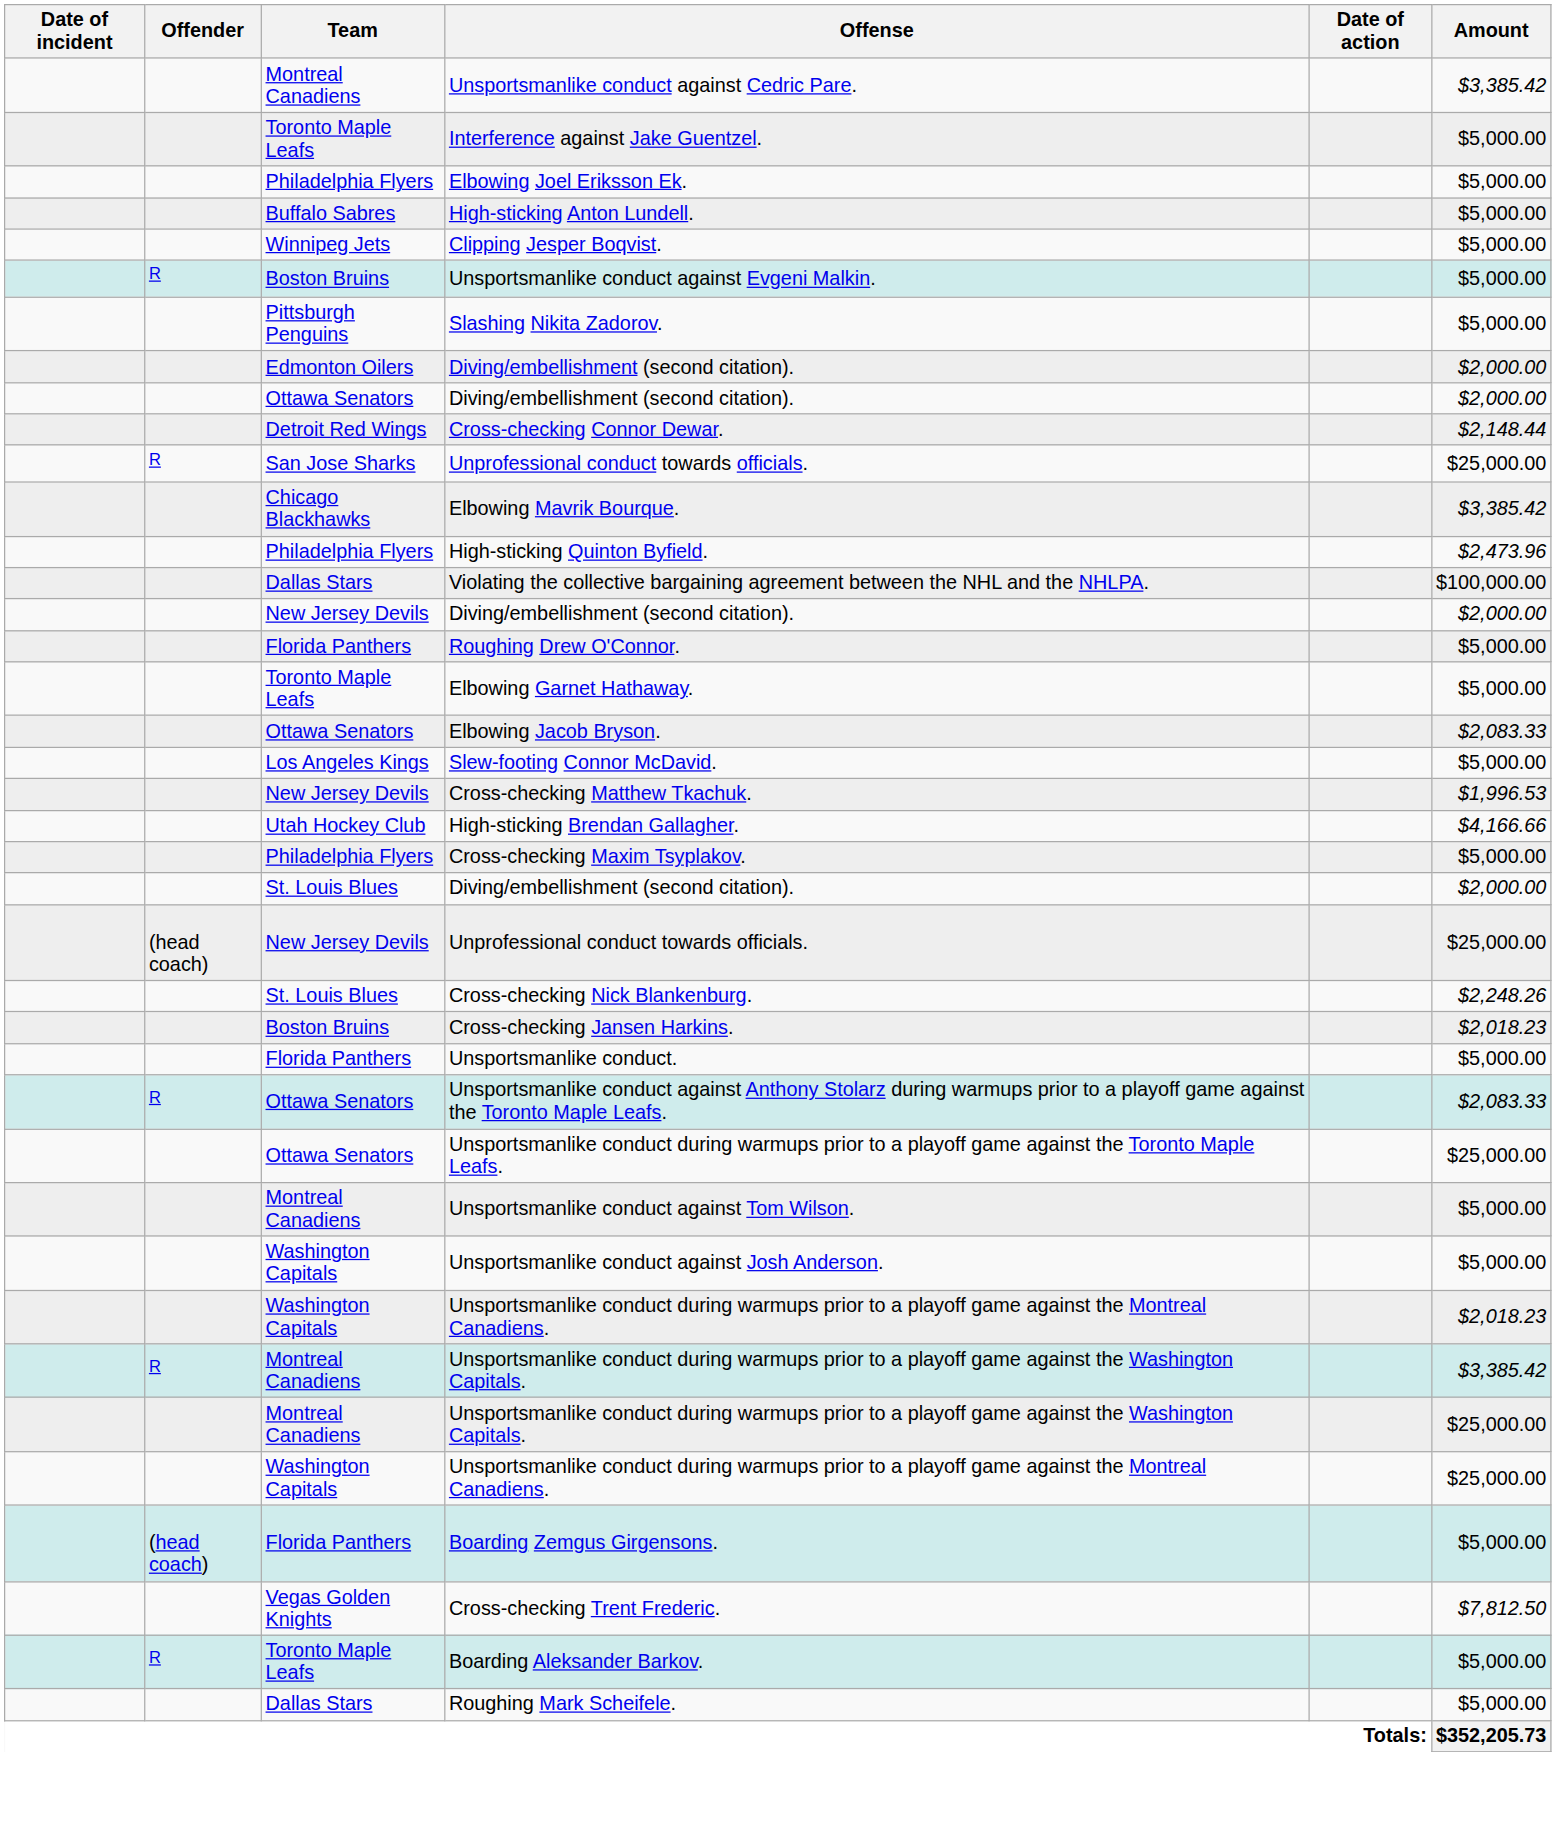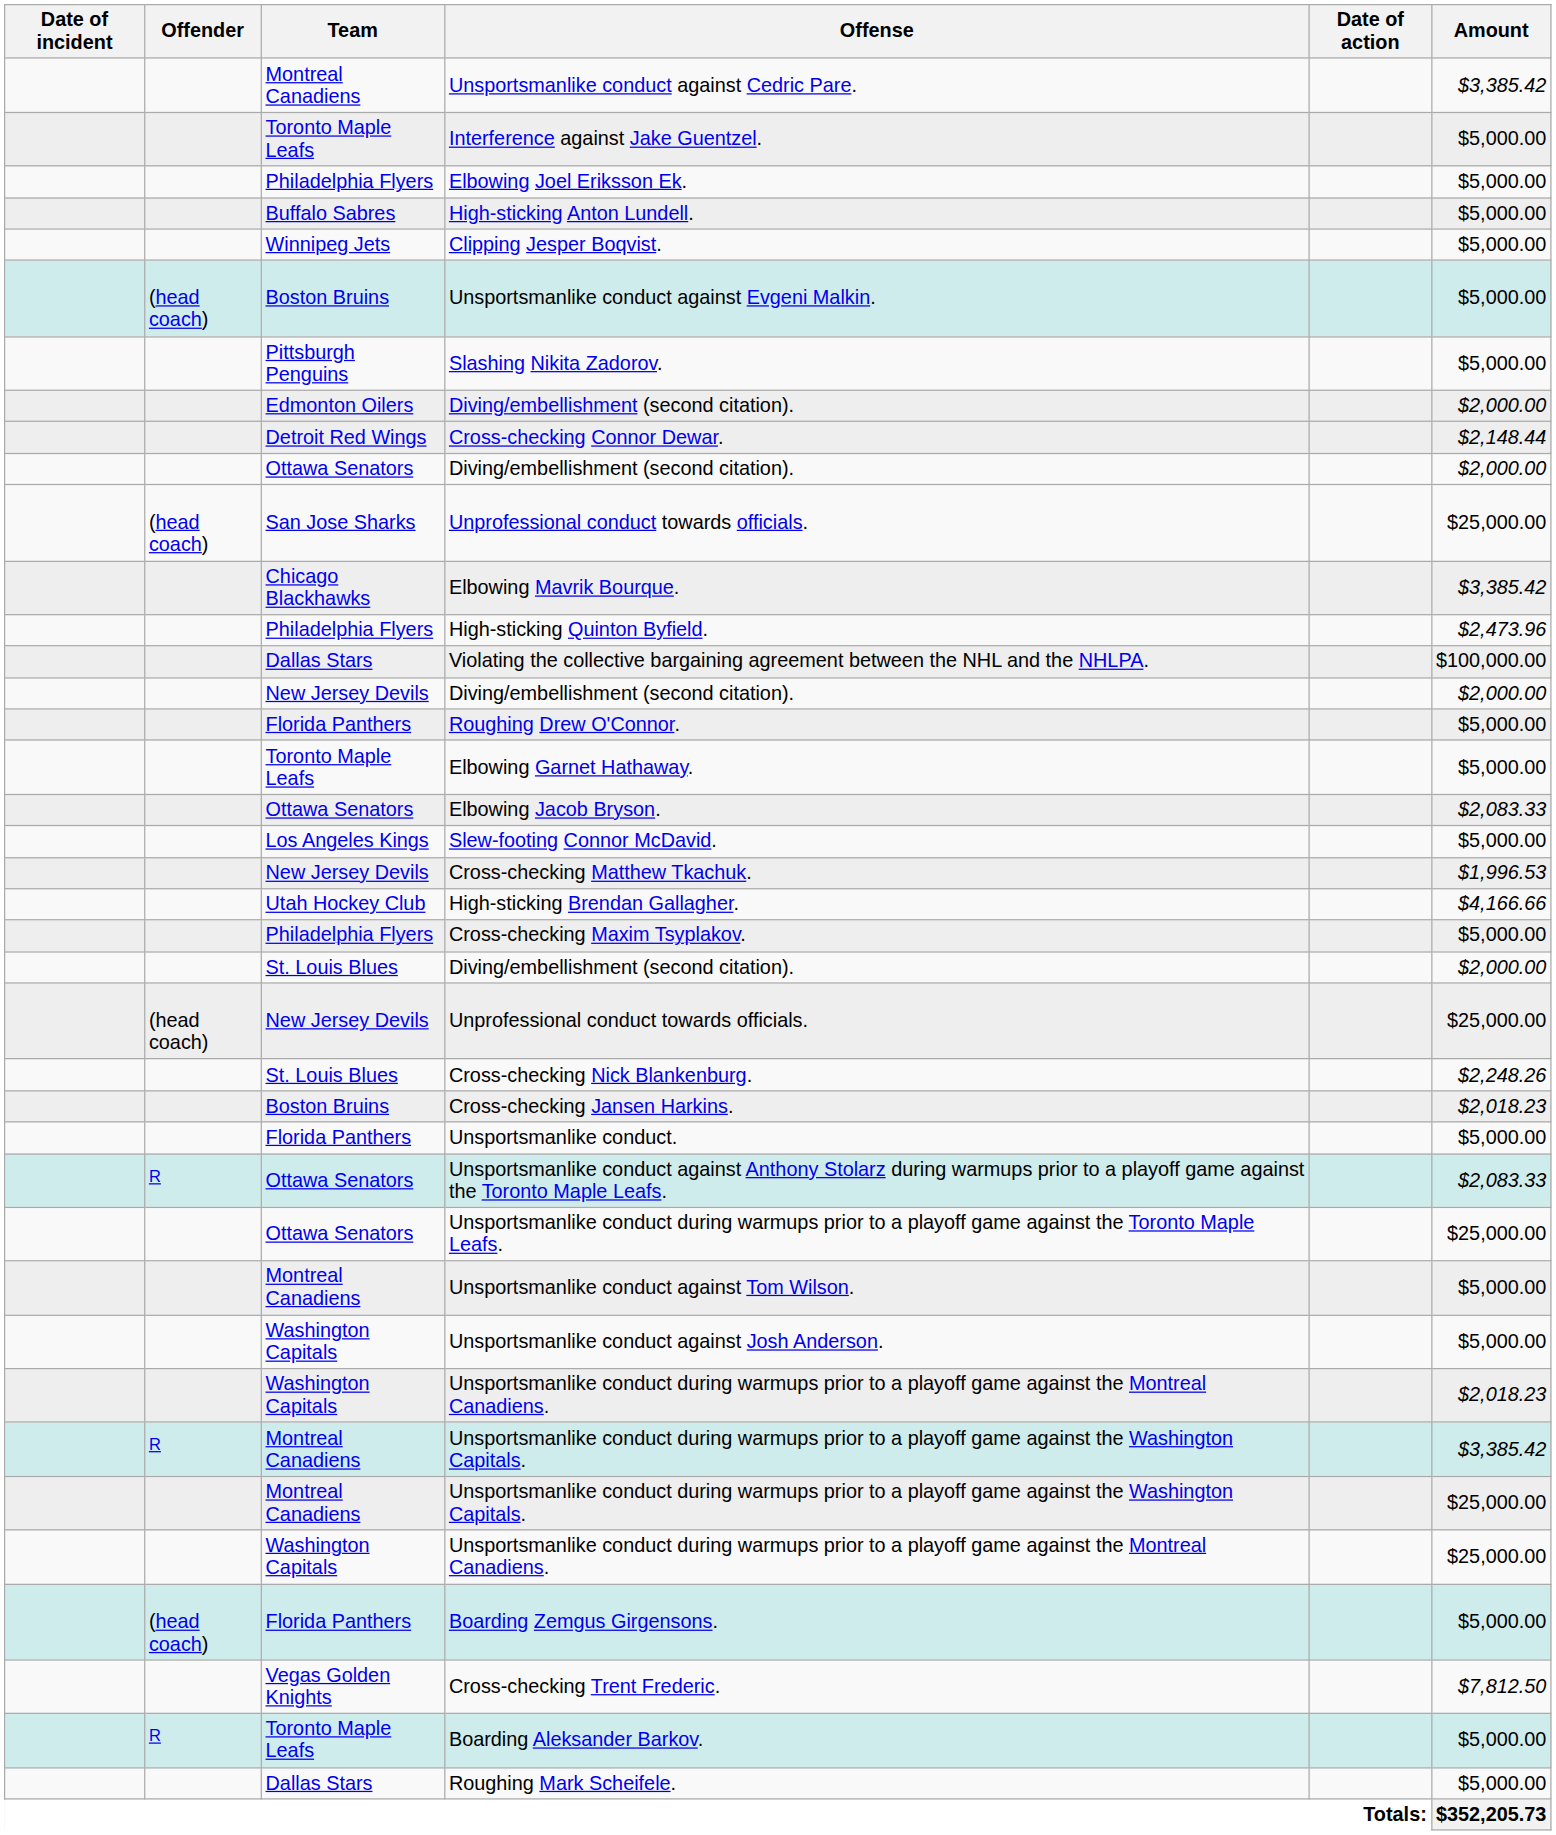Unsportsmanlike conduct against Evgeni Malkin. | Offender: R -> (head coach)
rows swapped: Ottawa Senators / Diving/embellishment (second citation). <-> Cross-checking Connor Dewar.
San Jose Sharks / Unprofessional conduct towards officials. | Offender: R -> (head coach)
